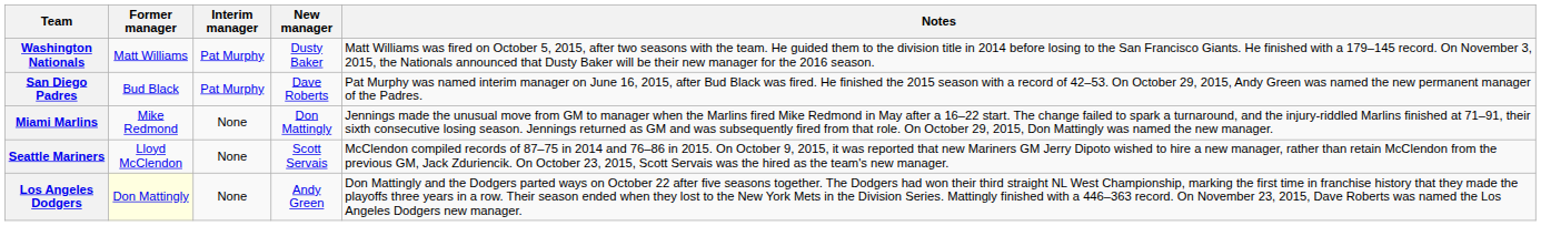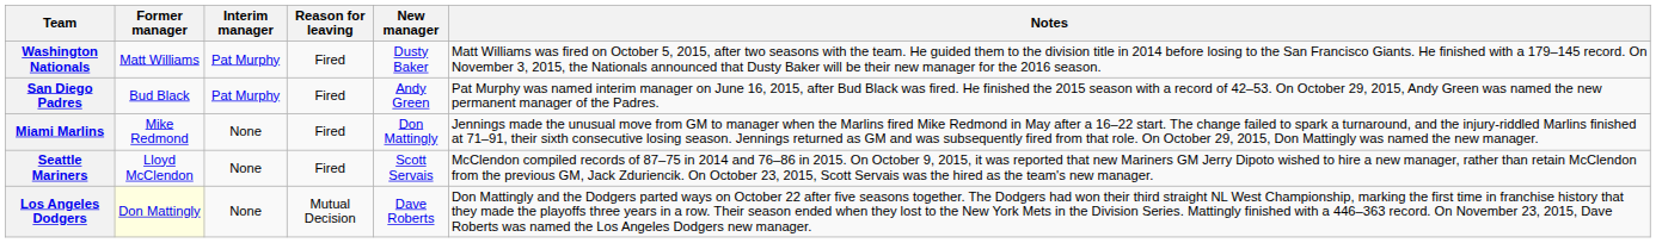+ column: Reason for leaving | Fired | Fired | Fired | Fired | Mutual Decision
San Diego Padres | New manager: Dave Roberts -> Andy Green
Los Angeles Dodgers | New manager: Andy Green -> Dave Roberts
